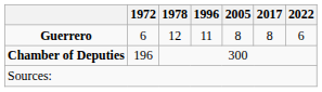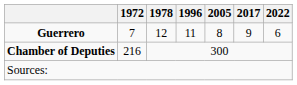Guerrero | 1972: 6 -> 7
Guerrero | 2017: 8 -> 9
Chamber of Deputies | 1972: 196 -> 216
